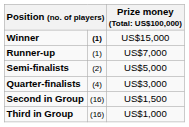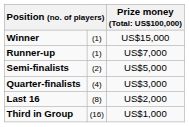Winner | column 2: bold -> normal
+ row: Last 16 | (8) | US$2,000
- row: Second in Group | (16) | US$1,500
